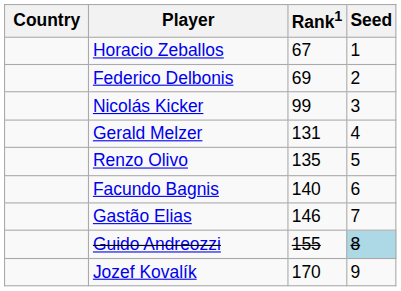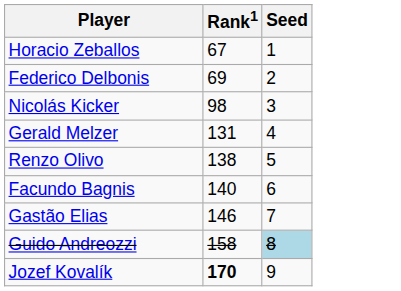- column: Country
Nicolás Kicker | Rank1: 99 -> 98
Renzo Olivo | Rank1: 135 -> 138
Guido Andreozzi | Rank1: 155 -> 158
Jozef Kovalík | Rank1: normal -> bold
